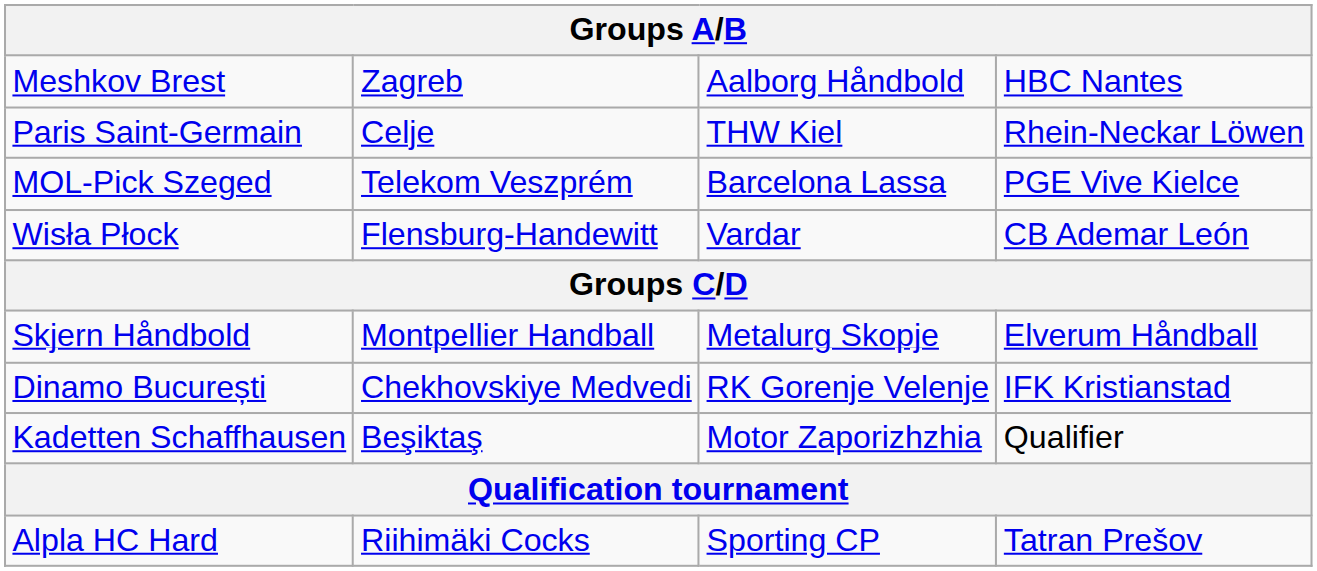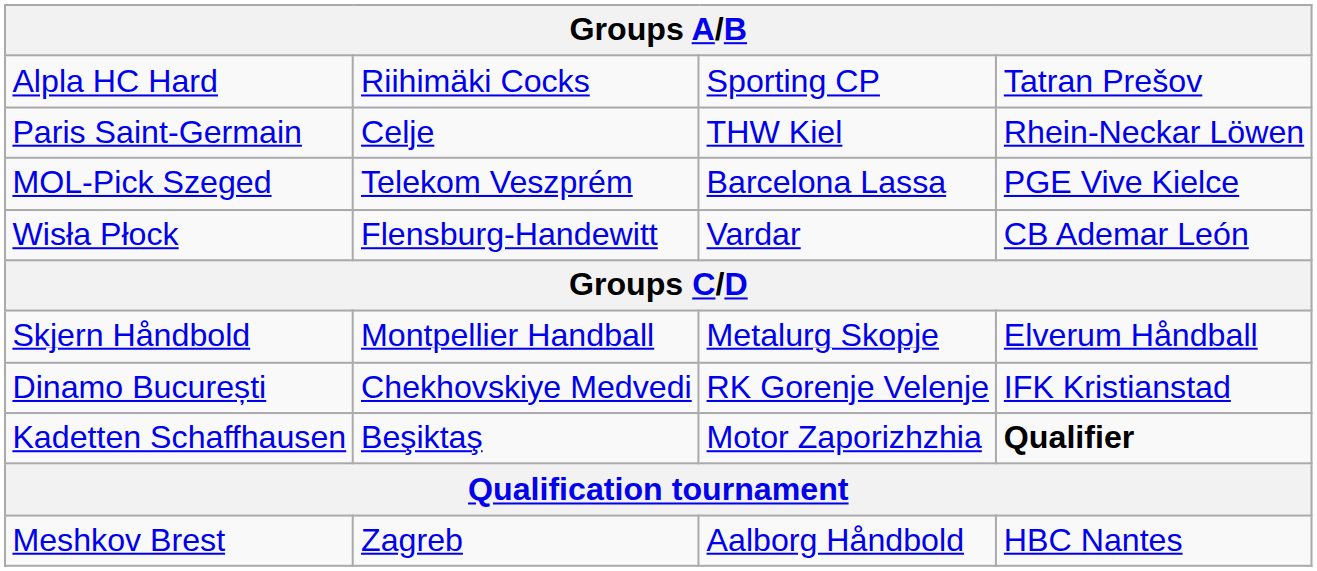rows swapped: Meshkov Brest <-> Alpla HC Hard
Kadetten Schaffhausen | column 4: normal -> bold
